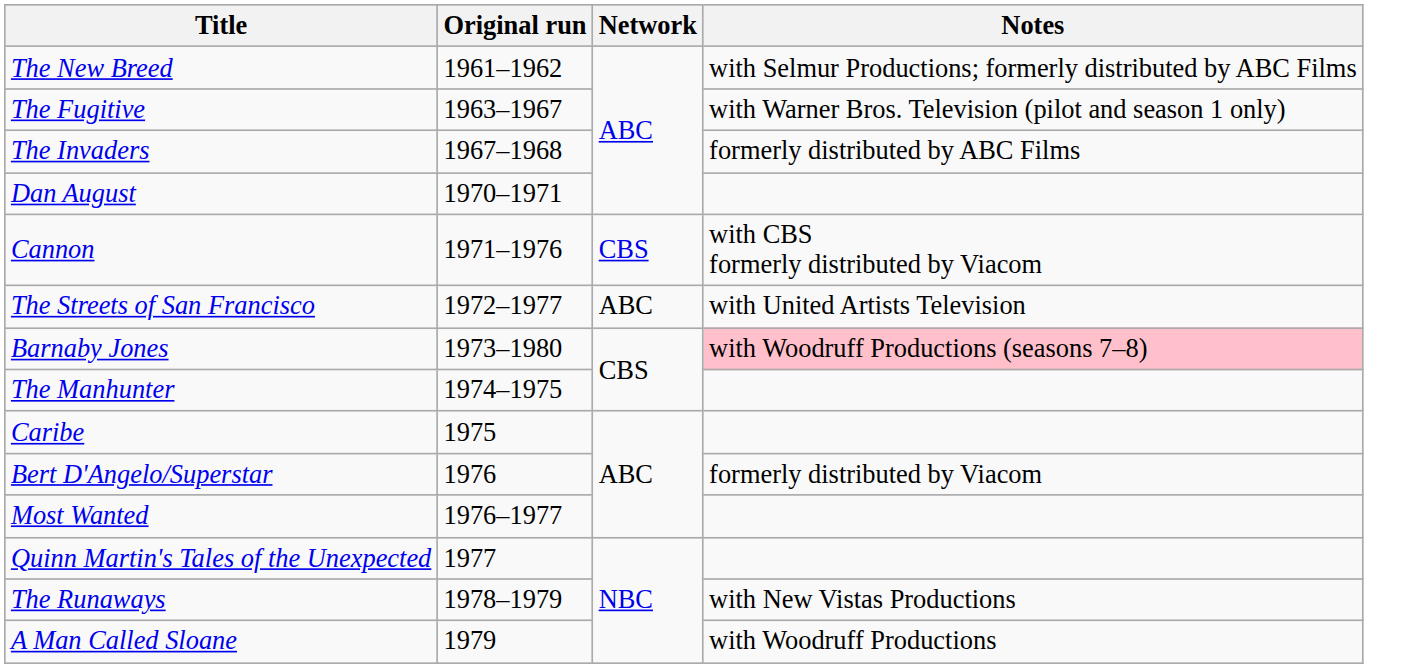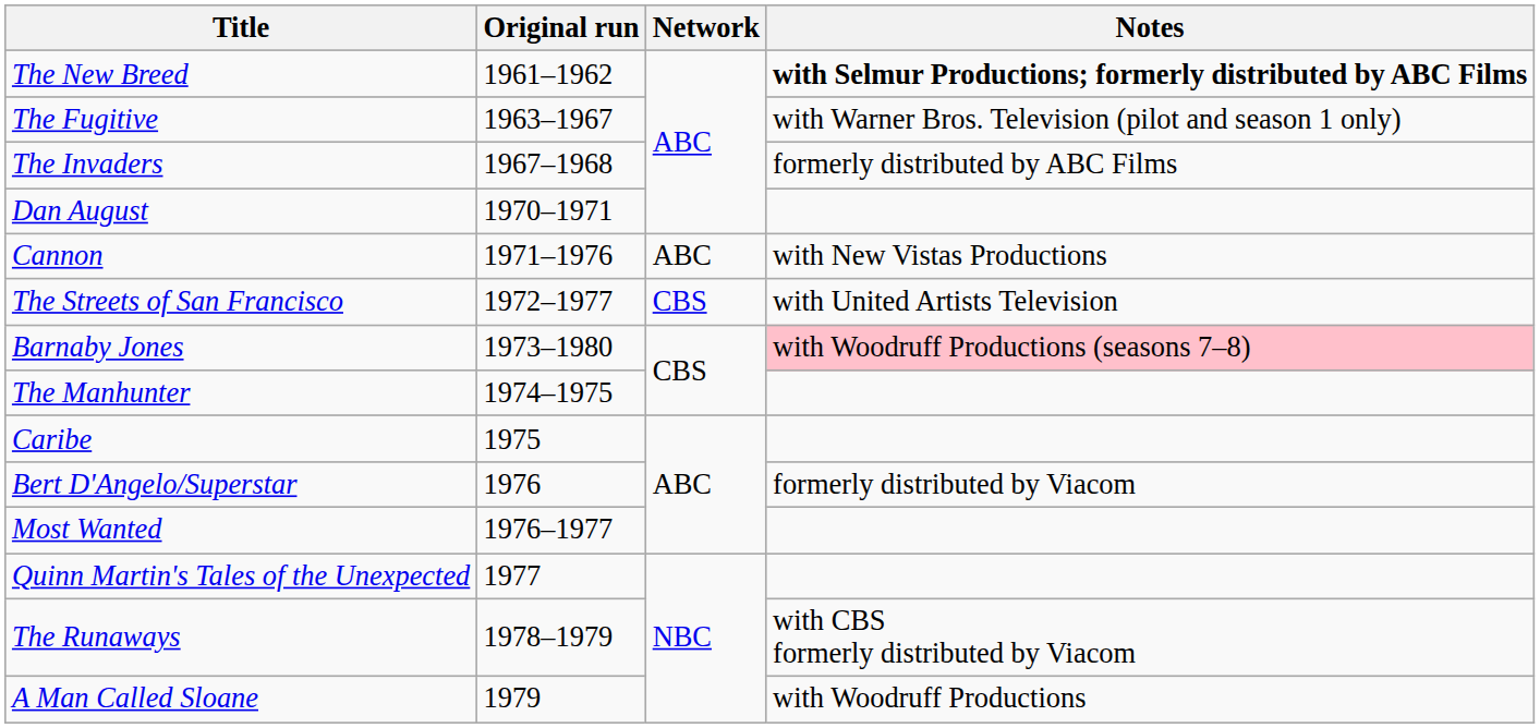The New Breed | Notes: normal -> bold
Cannon | Network: CBS -> ABC
Cannon | Notes: with CBS formerly distributed by Viacom -> with New Vistas Productions
The Streets of San Francisco | Network: ABC -> CBS
The Runaways | Notes: with New Vistas Productions -> with CBS formerly distributed by Viacom
